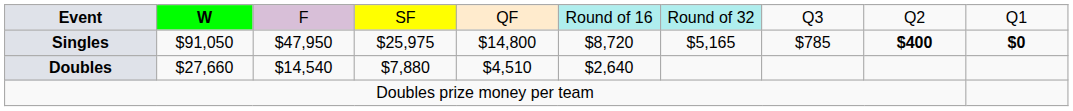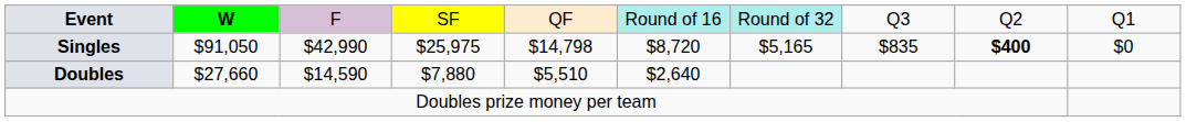Singles | column 3: $47,950 -> $42,990
Singles | column 5: $14,800 -> $14,798
Singles | column 8: $785 -> $835
Singles | column 10: bold -> normal
Doubles | column 3: $14,540 -> $14,590
Doubles | column 5: $4,510 -> $5,510
